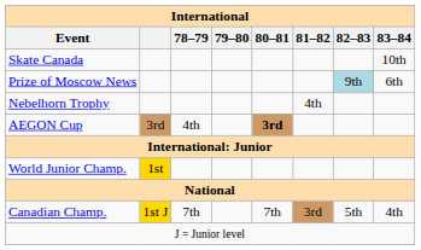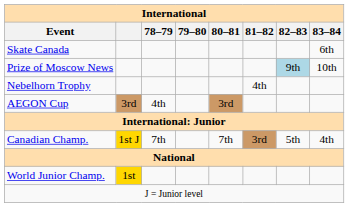Skate Canada | 83–84: 10th -> 6th
Prize of Moscow News | 83–84: 6th -> 10th
AEGON Cup | 80–81: bold -> normal
rows swapped: World Junior Champ. <-> Canadian Champ.
